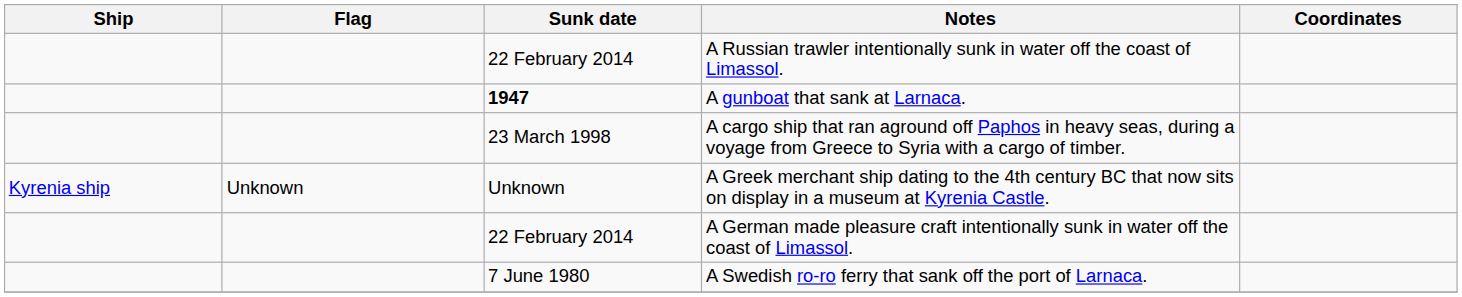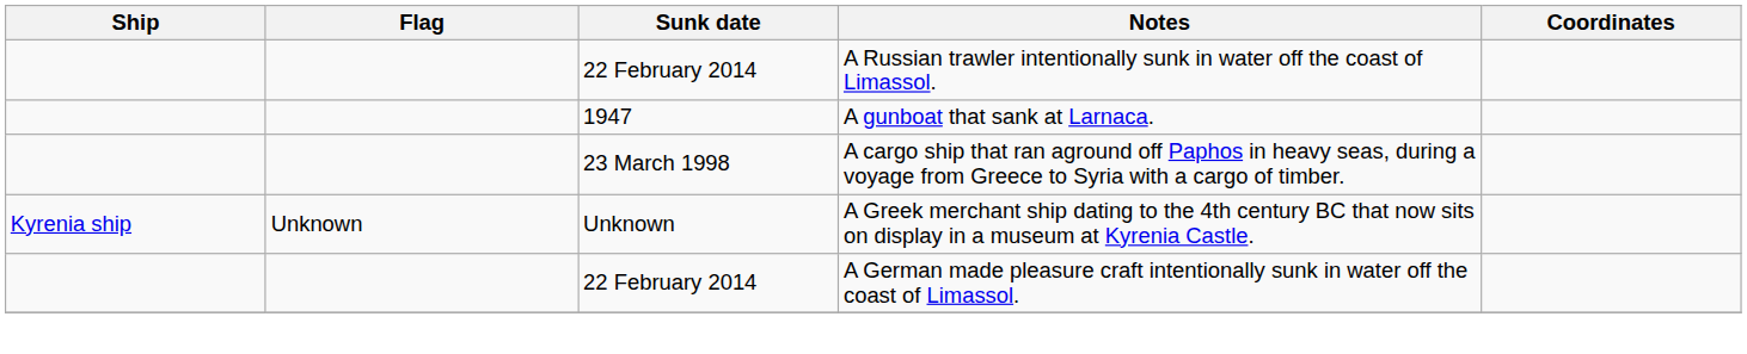A gunboat that sank at Larnaca. | Sunk date: bold -> normal
- row: 7 June 1980 | A Swedish ro-ro ferry that sank off the port of Larnaca.
